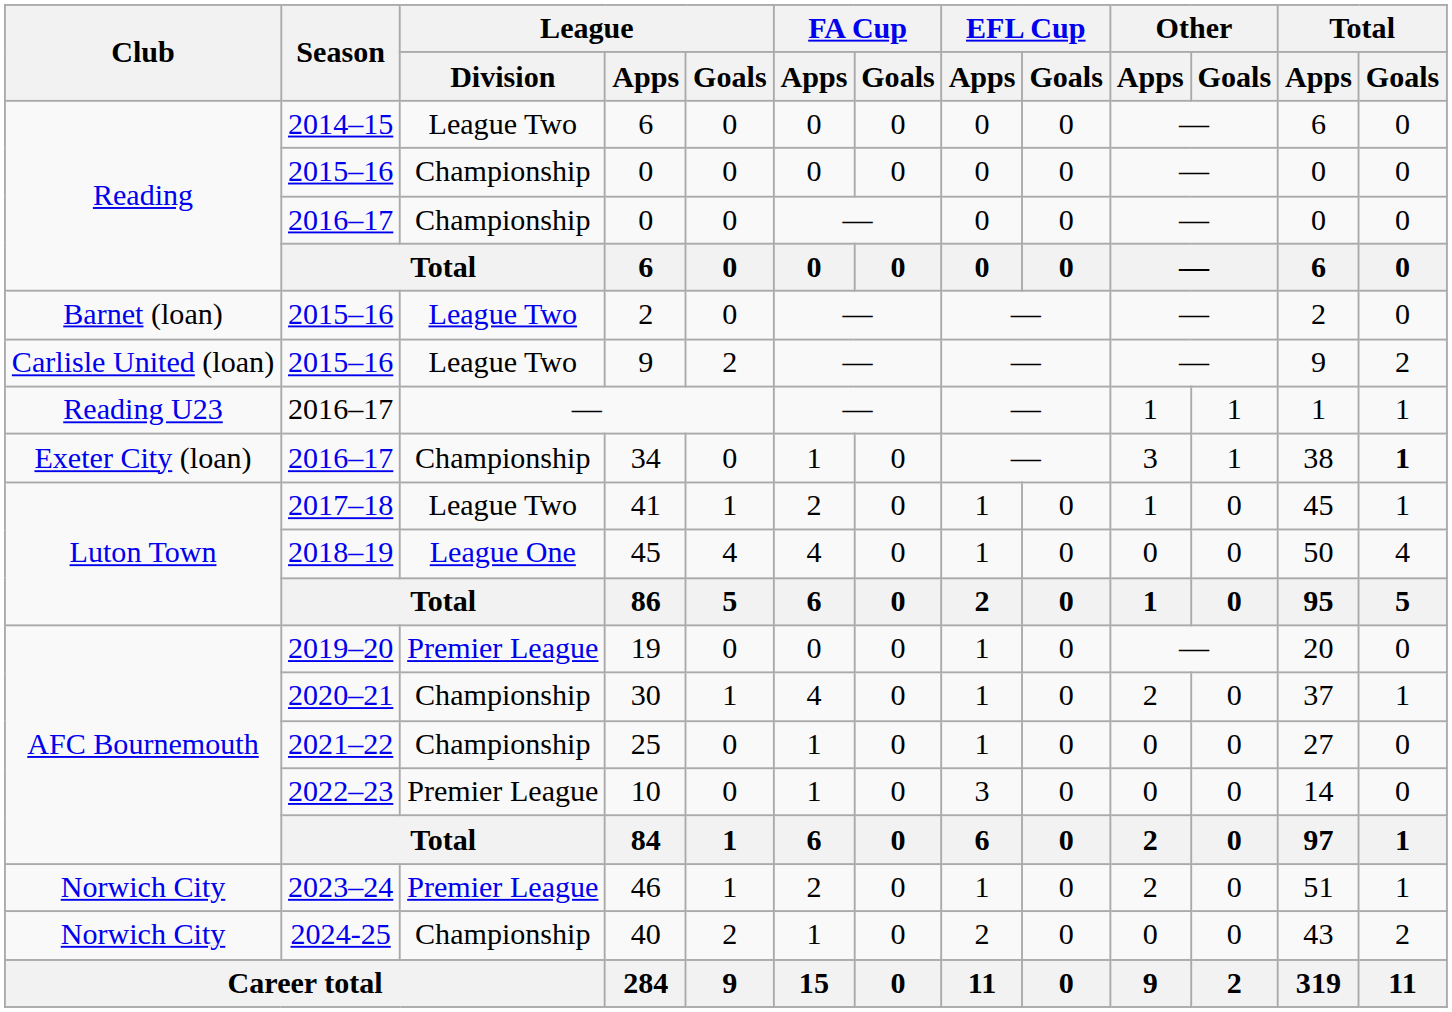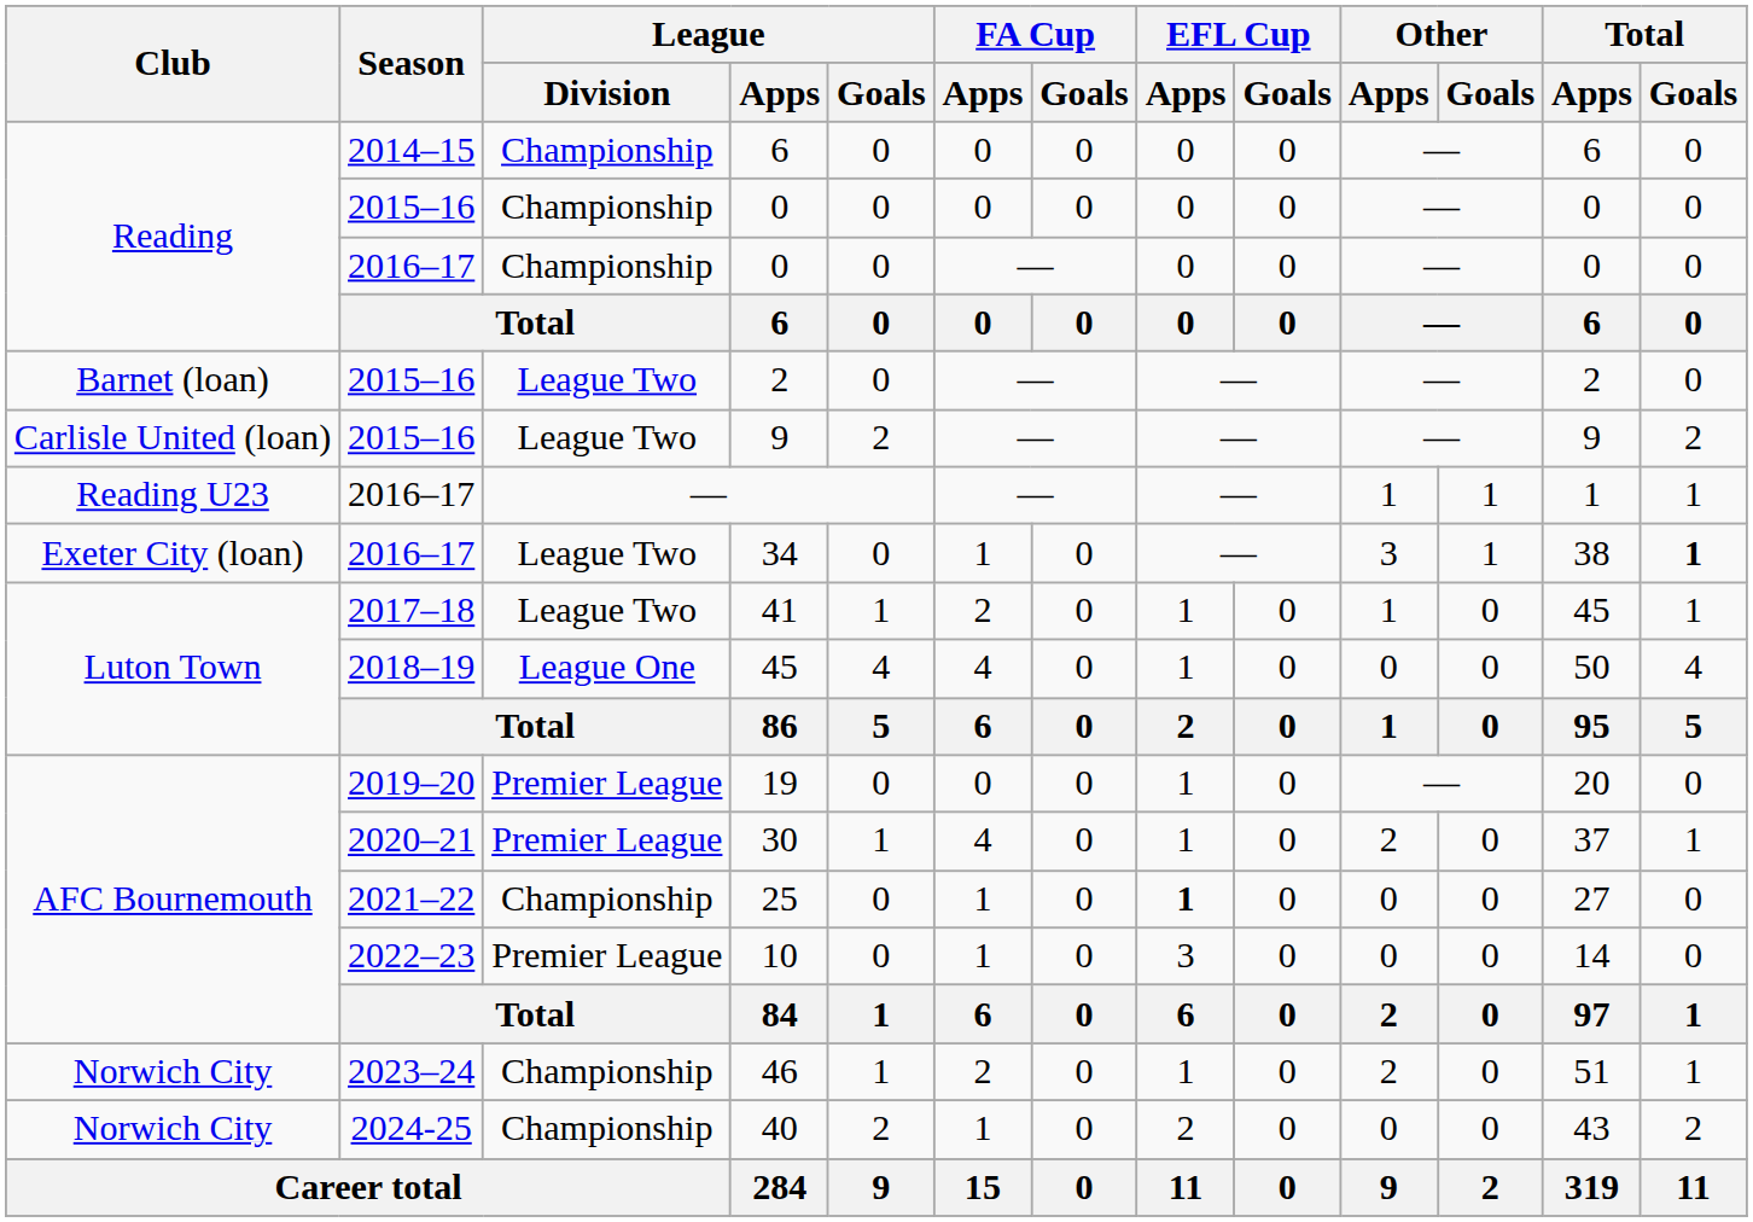2014–15 / 6 | League / Division: League Two -> Championship
34 | League / Division: Championship -> League Two
30 | League / Division: Championship -> Premier League
25 | EFL Cup / Apps: normal -> bold
46 | League / Division: Premier League -> Championship
